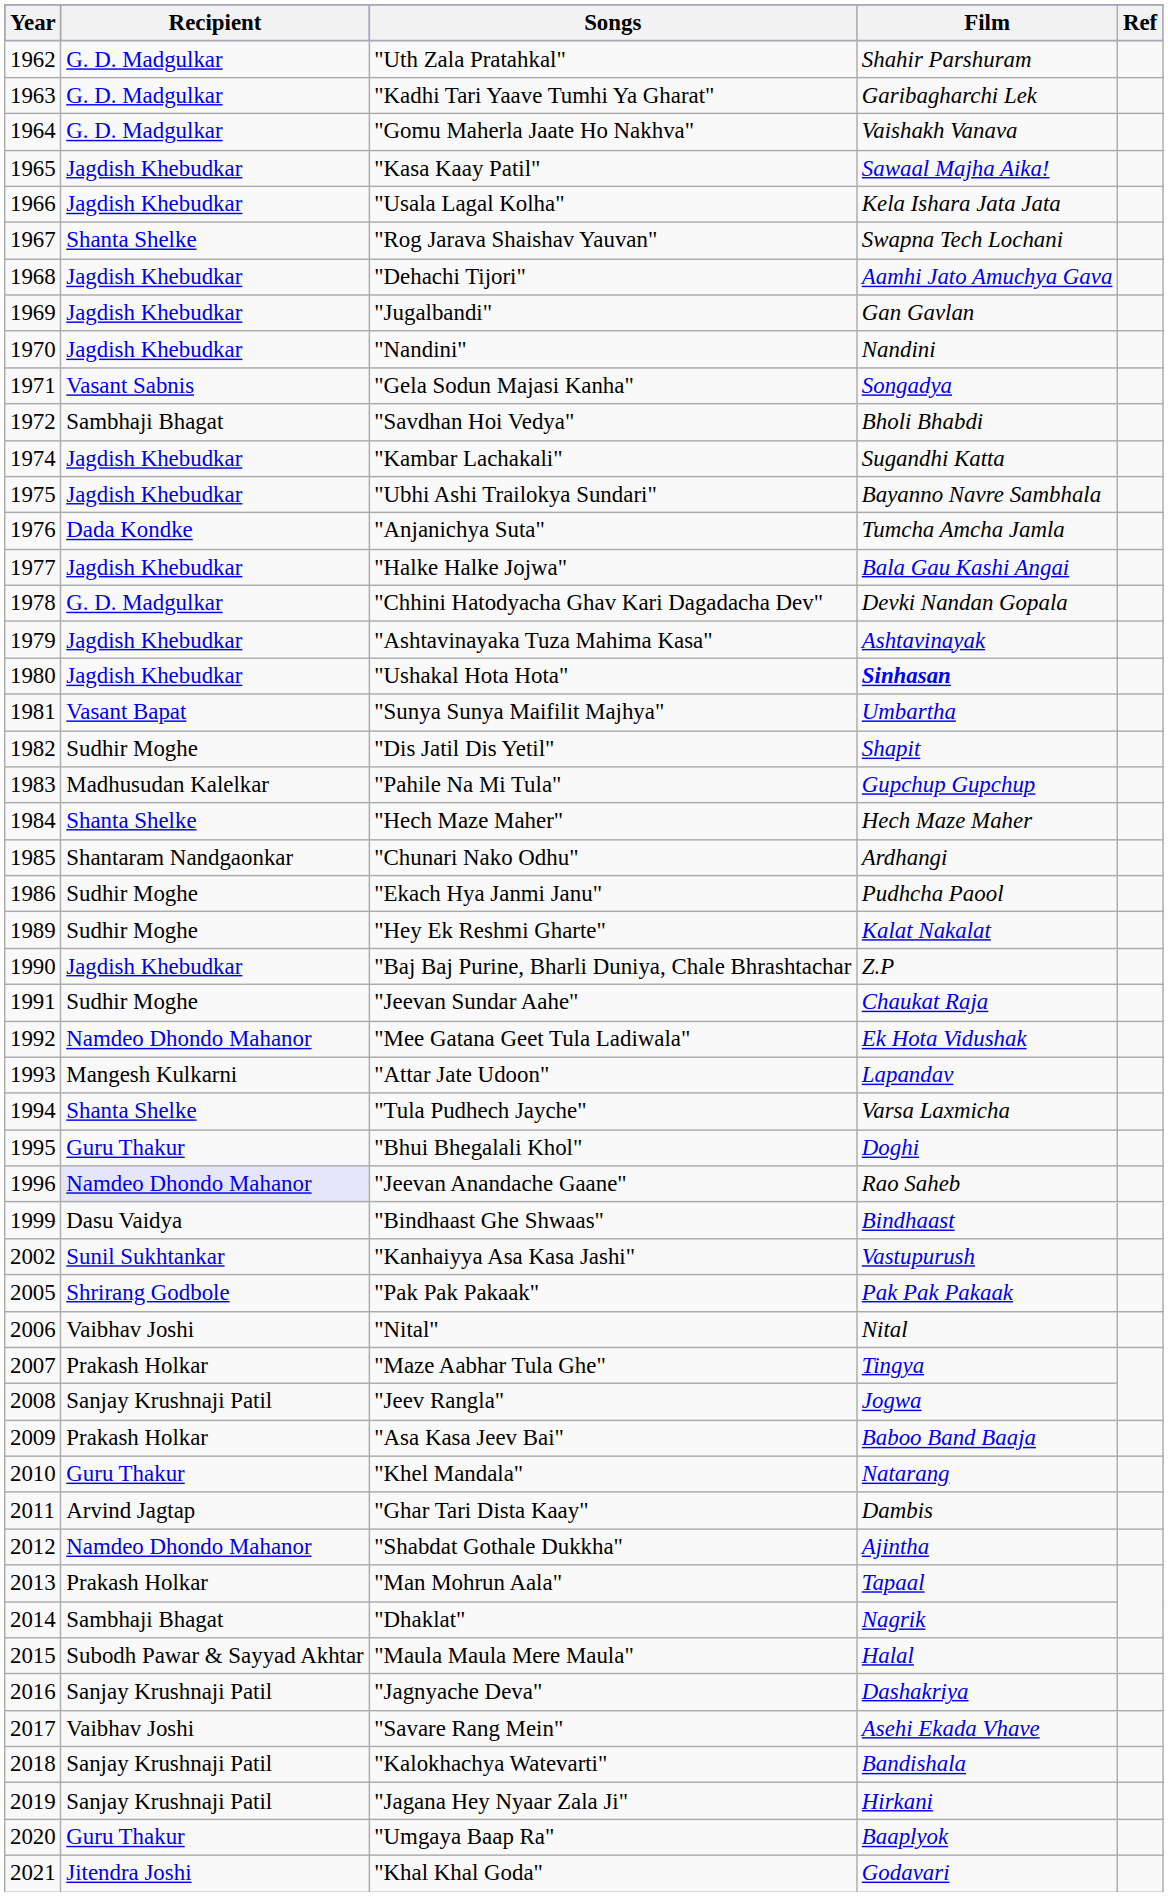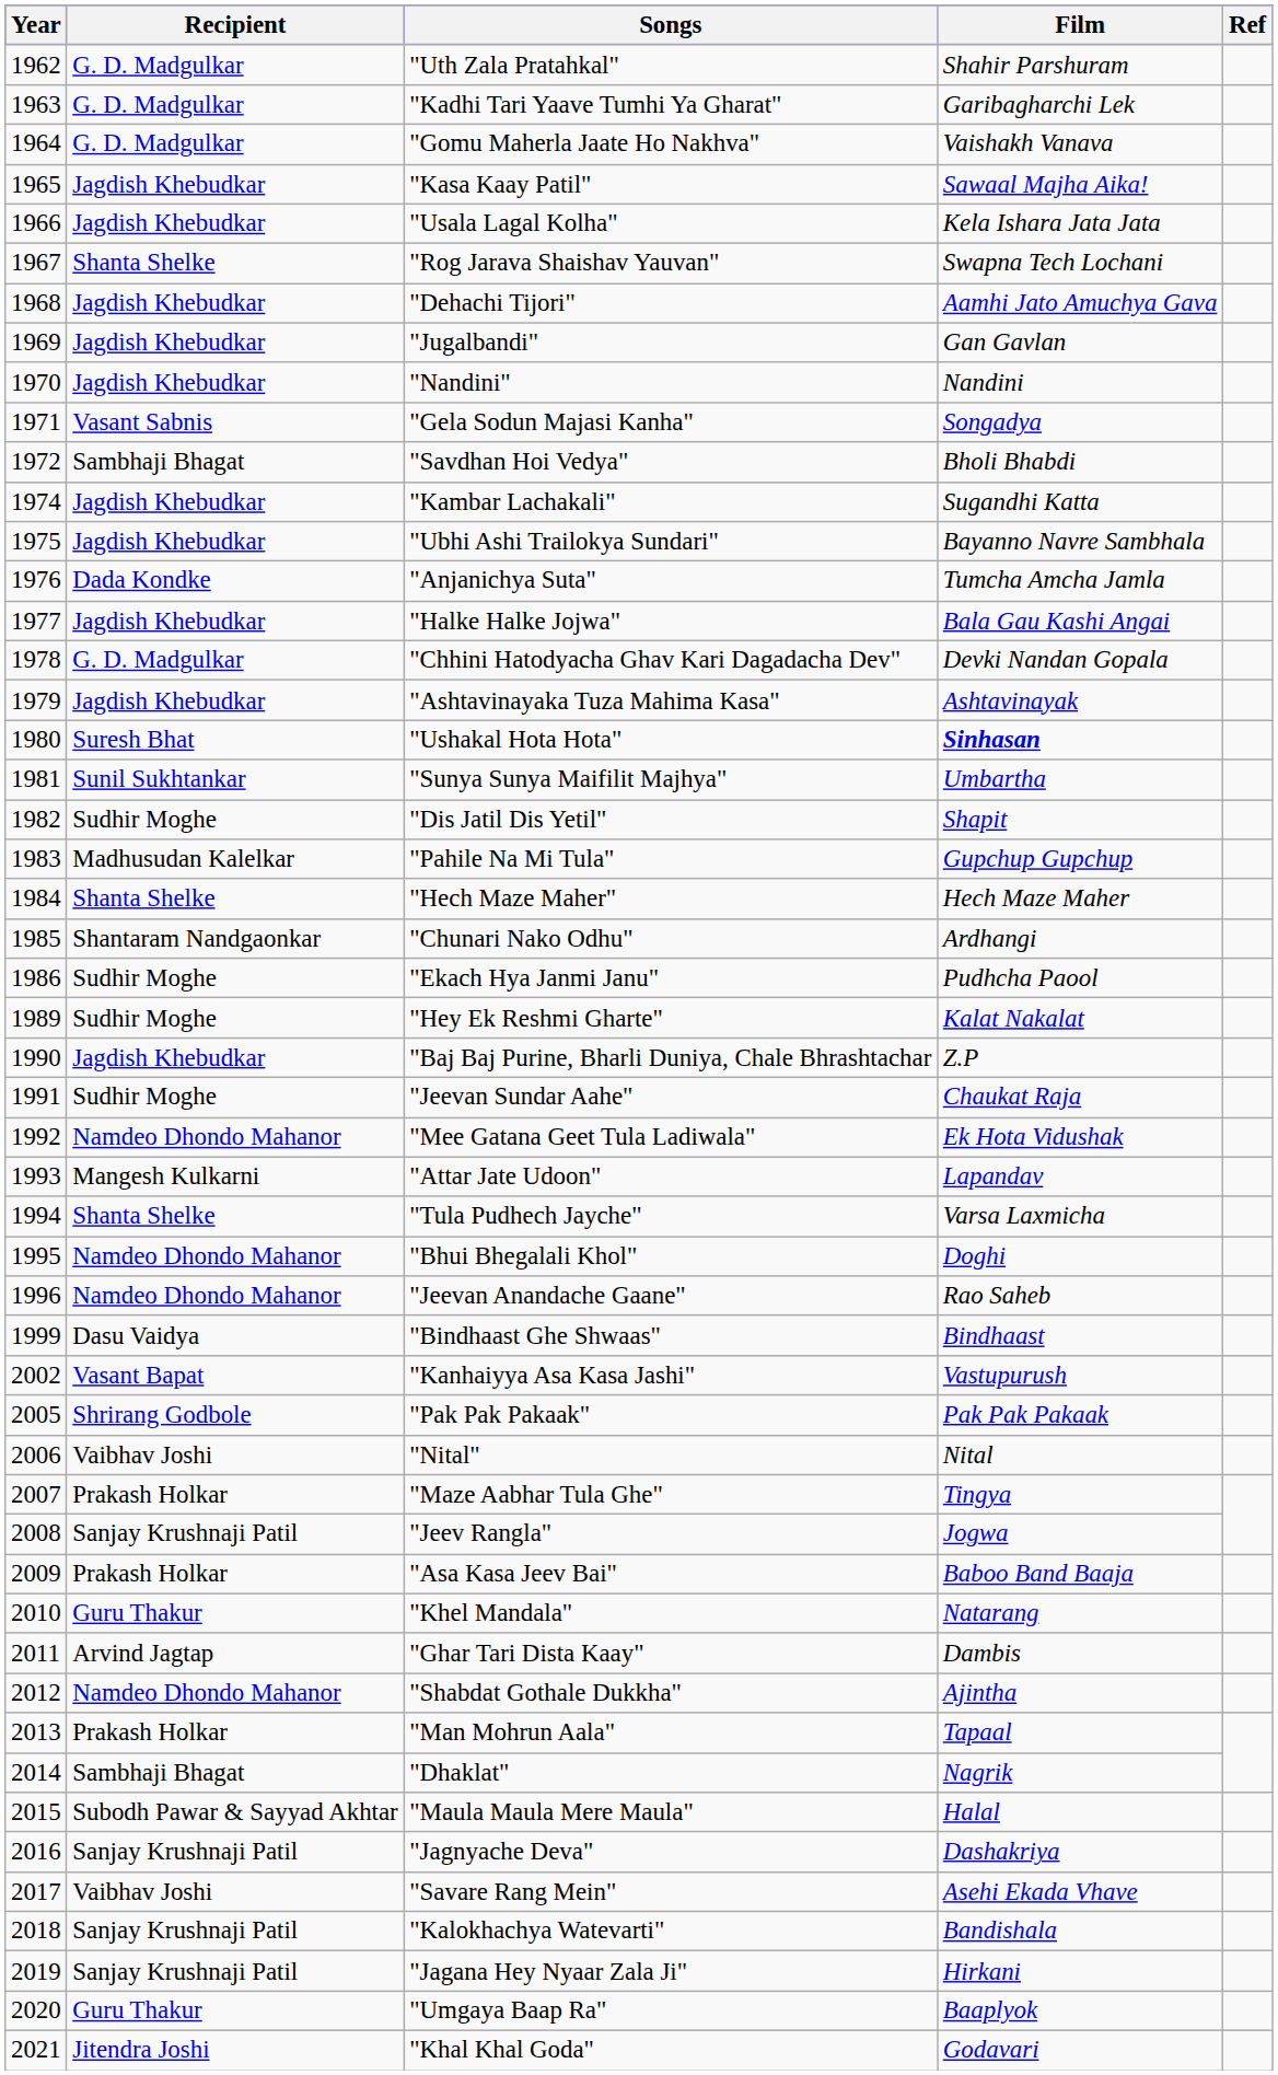"Ushakal Hota Hota" | Recipient: Jagdish Khebudkar -> Suresh Bhat
"Sunya Sunya Maifilit Majhya" | Recipient: Vasant Bapat -> Sunil Sukhtankar
"Bhui Bhegalali Khol" | Recipient: Guru Thakur -> Namdeo Dhondo Mahanor
"Jeevan Anandache Gaane" | Recipient: lavender background -> no background
"Kanhaiyya Asa Kasa Jashi" | Recipient: Sunil Sukhtankar -> Vasant Bapat
